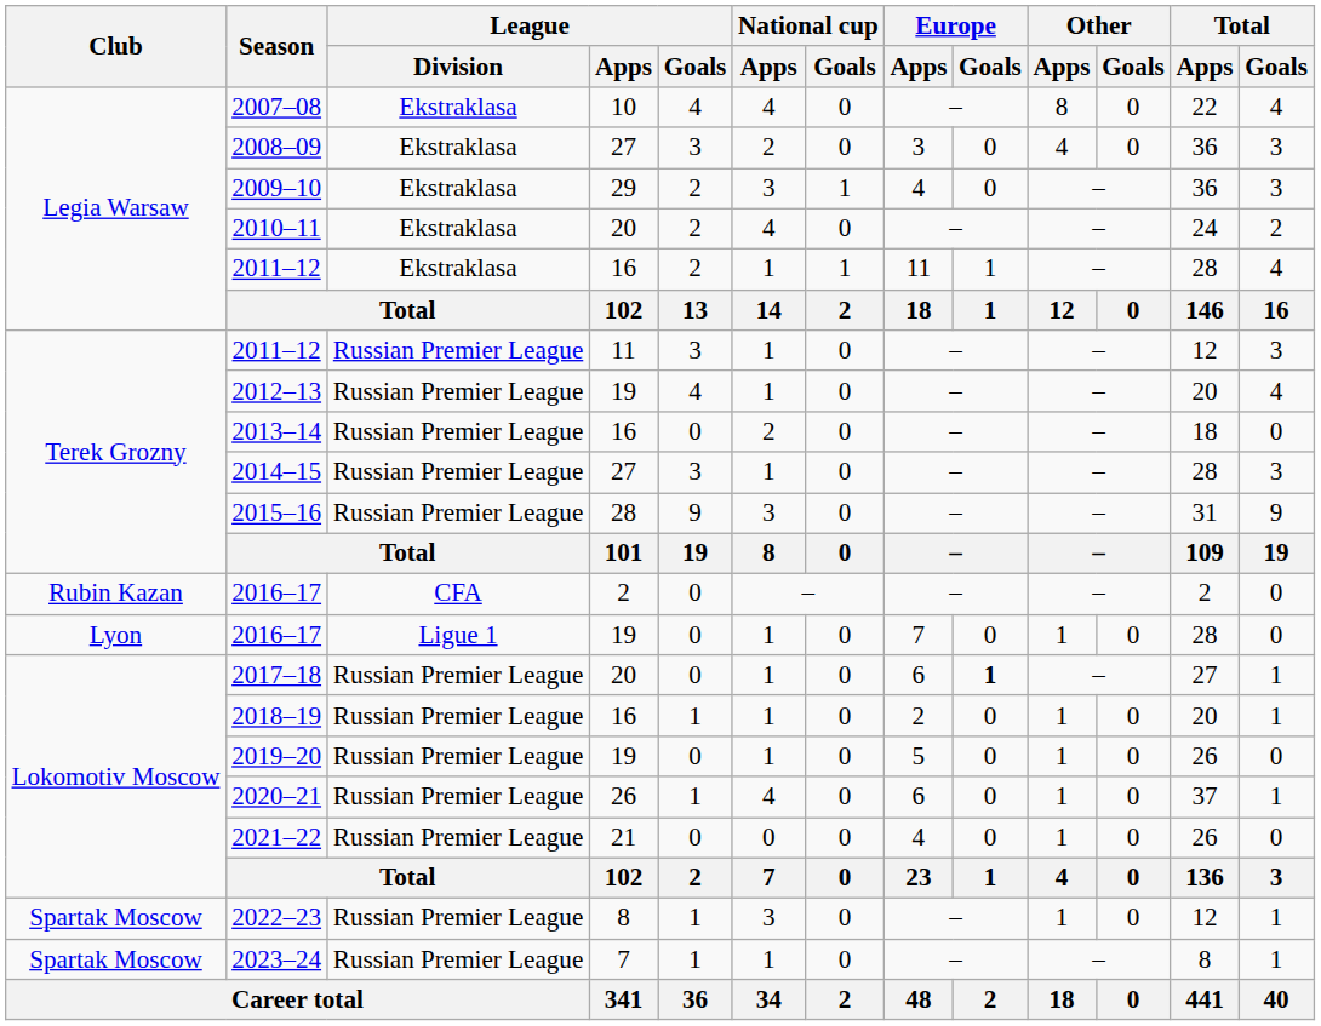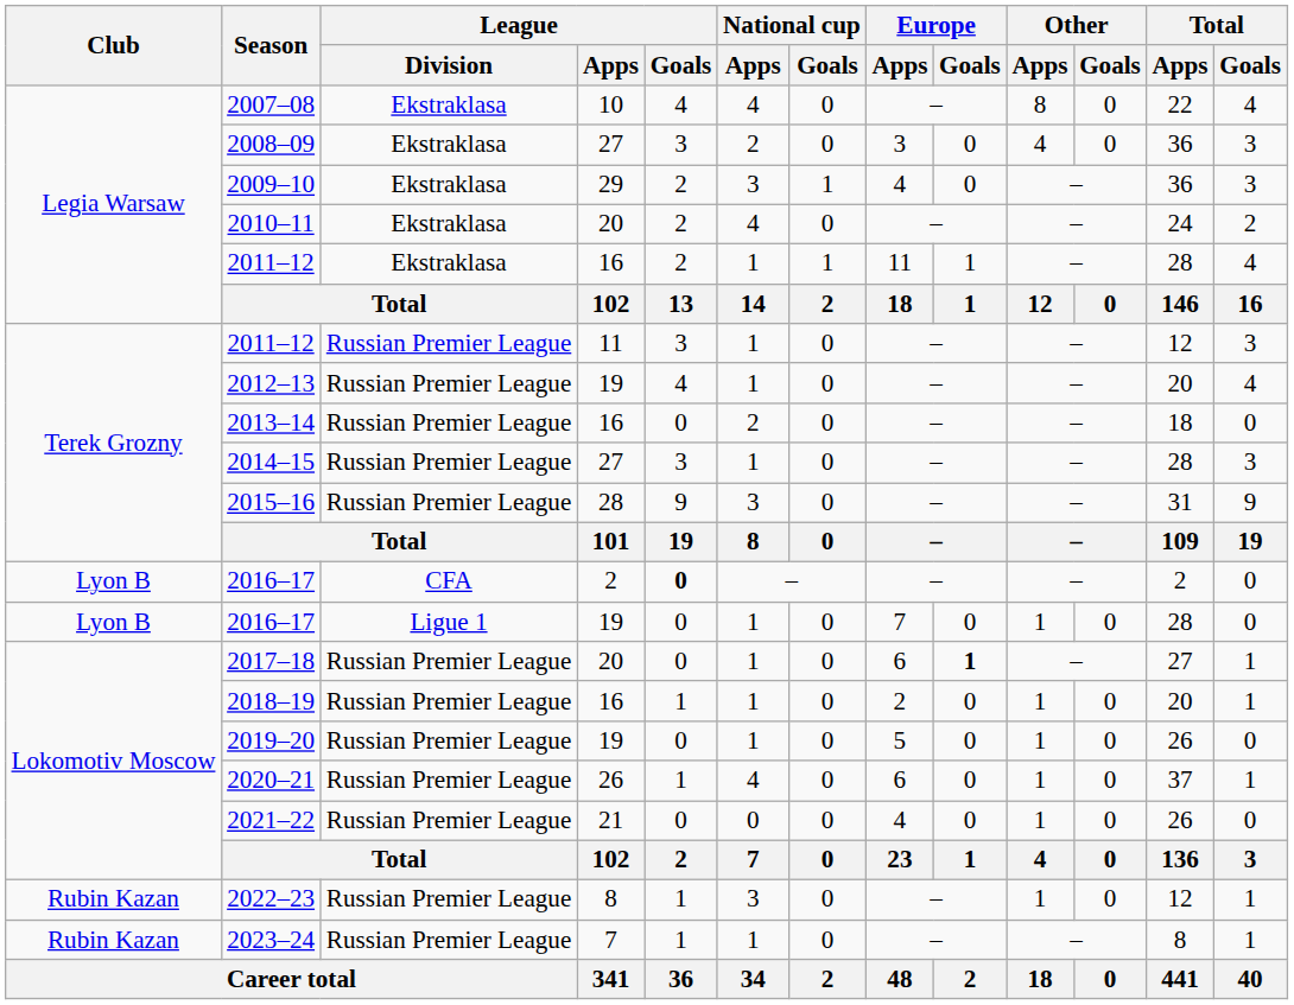2016–17 / 2 | Club: Rubin Kazan -> Lyon B
2016–17 / 2 | League / Goals: normal -> bold
2016–17 / 19 | Club: Lyon -> Lyon B
2022–23 | Club: Spartak Moscow -> Rubin Kazan
2023–24 | Club: Spartak Moscow -> Rubin Kazan
